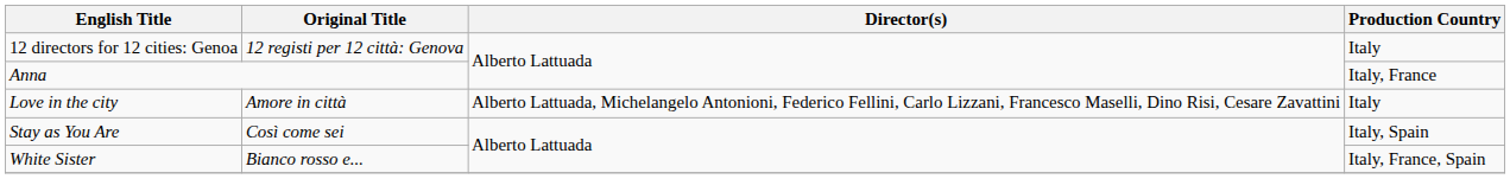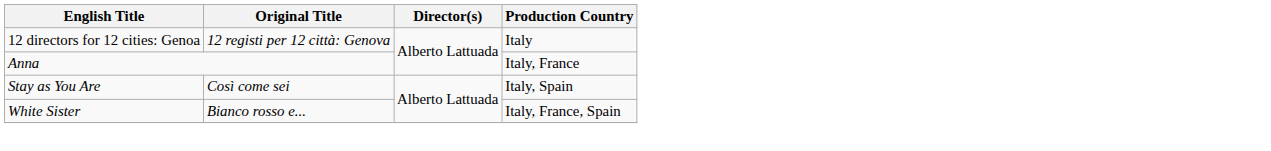- row: Love in the city | Amore in città | Alberto Lattuada, Michelangelo Antonioni, Federico Fellini, Carlo Lizzani, Francesco Maselli, Dino Risi, Cesare Zavattini | Italy
